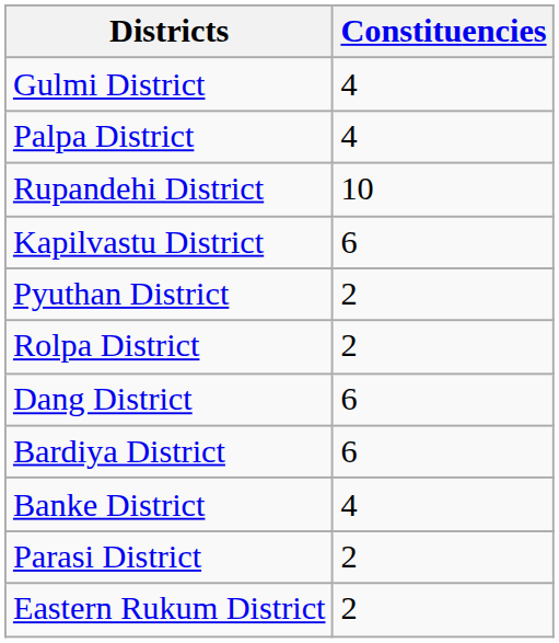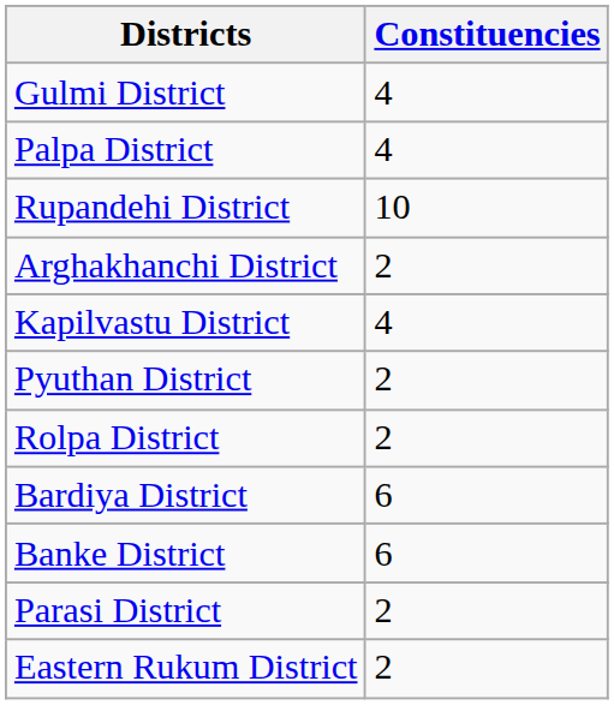+ row: Arghakhanchi District | 2
Kapilvastu District | Constituencies: 6 -> 4
- row: Dang District | 6
Banke District | Constituencies: 4 -> 6
